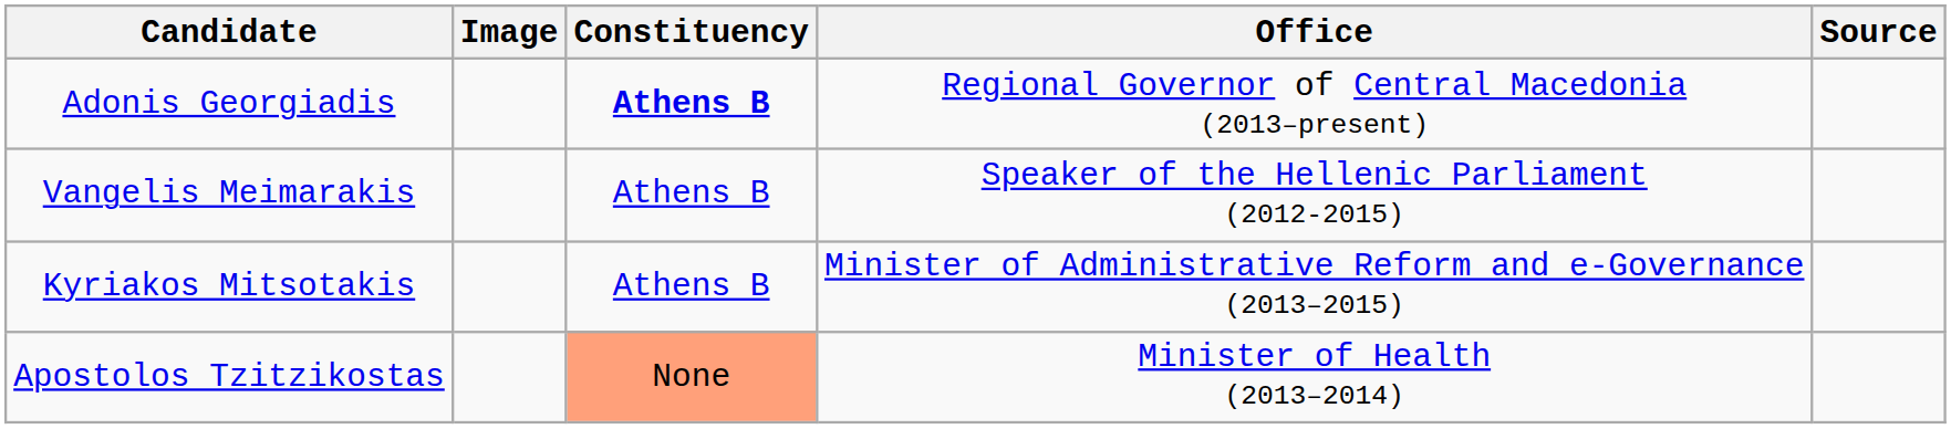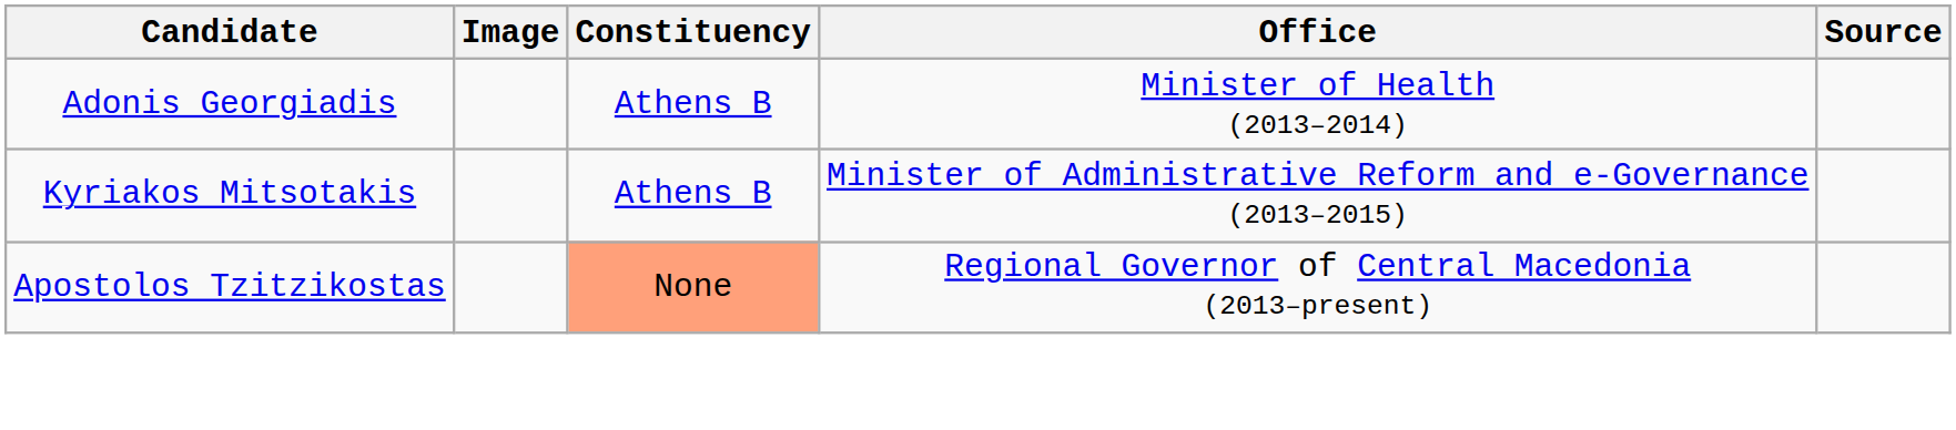Adonis Georgiadis | Constituency: bold -> normal
Adonis Georgiadis | Office: Regional Governor of Central Macedonia (2013–present) -> Minister of Health (2013–2014)
- row: Vangelis Meimarakis | Athens B | Speaker of the Hellenic Parliament (2012-2015)
Apostolos Tzitzikostas | Office: Minister of Health (2013–2014) -> Regional Governor of Central Macedonia (2013–present)
